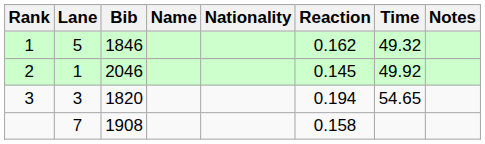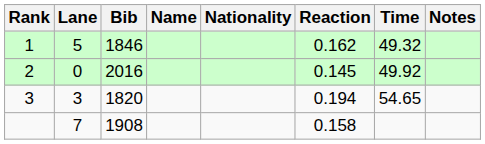2 | Lane: 1 -> 0
2 | Bib: 2046 -> 2016
